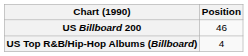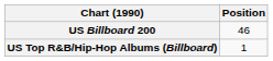US Top R&B/Hip-Hop Albums (Billboard) | Position: 4 -> 1
